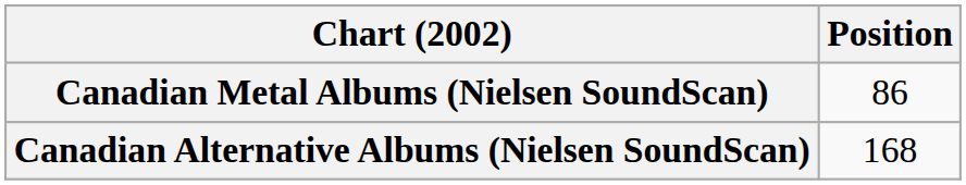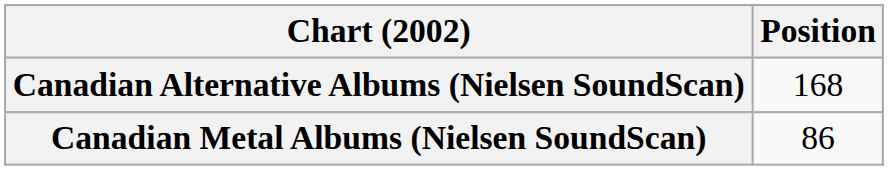rows swapped: Canadian Alternative Albums (Nielsen SoundScan) <-> Canadian Metal Albums (Nielsen SoundScan)
